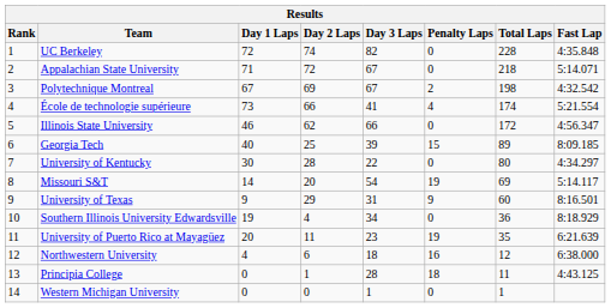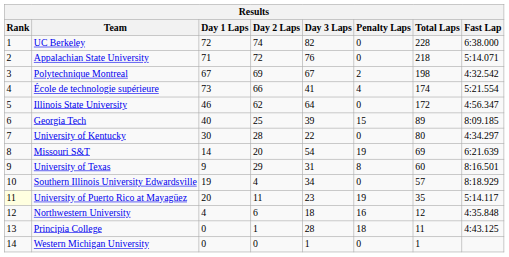UC Berkeley | Fast Lap: 4:35.848 -> 6:38.000
Appalachian State University | Day 3 Laps: 67 -> 76
Illinois State University | Day 3 Laps: 66 -> 64
Missouri S&T | Fast Lap: 5:14.117 -> 6:21.639
University of Texas | Penalty Laps: 9 -> 8
Southern Illinois University Edwardsville | Total Laps: 36 -> 57
University of Puerto Rico at Mayagüez | Rank: no background -> lightyellow background
University of Puerto Rico at Mayagüez | Fast Lap: 6:21.639 -> 5:14.117
Northwestern University | Fast Lap: 6:38.000 -> 4:35.848
